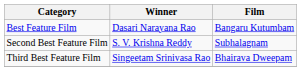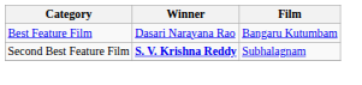Second Best Feature Film | Winner: normal -> bold
- row: Third Best Feature Film | Singeetam Srinivasa Rao | Bhairava Dweepam
